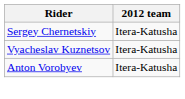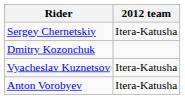+ row: Dmitry Kozonchuk
